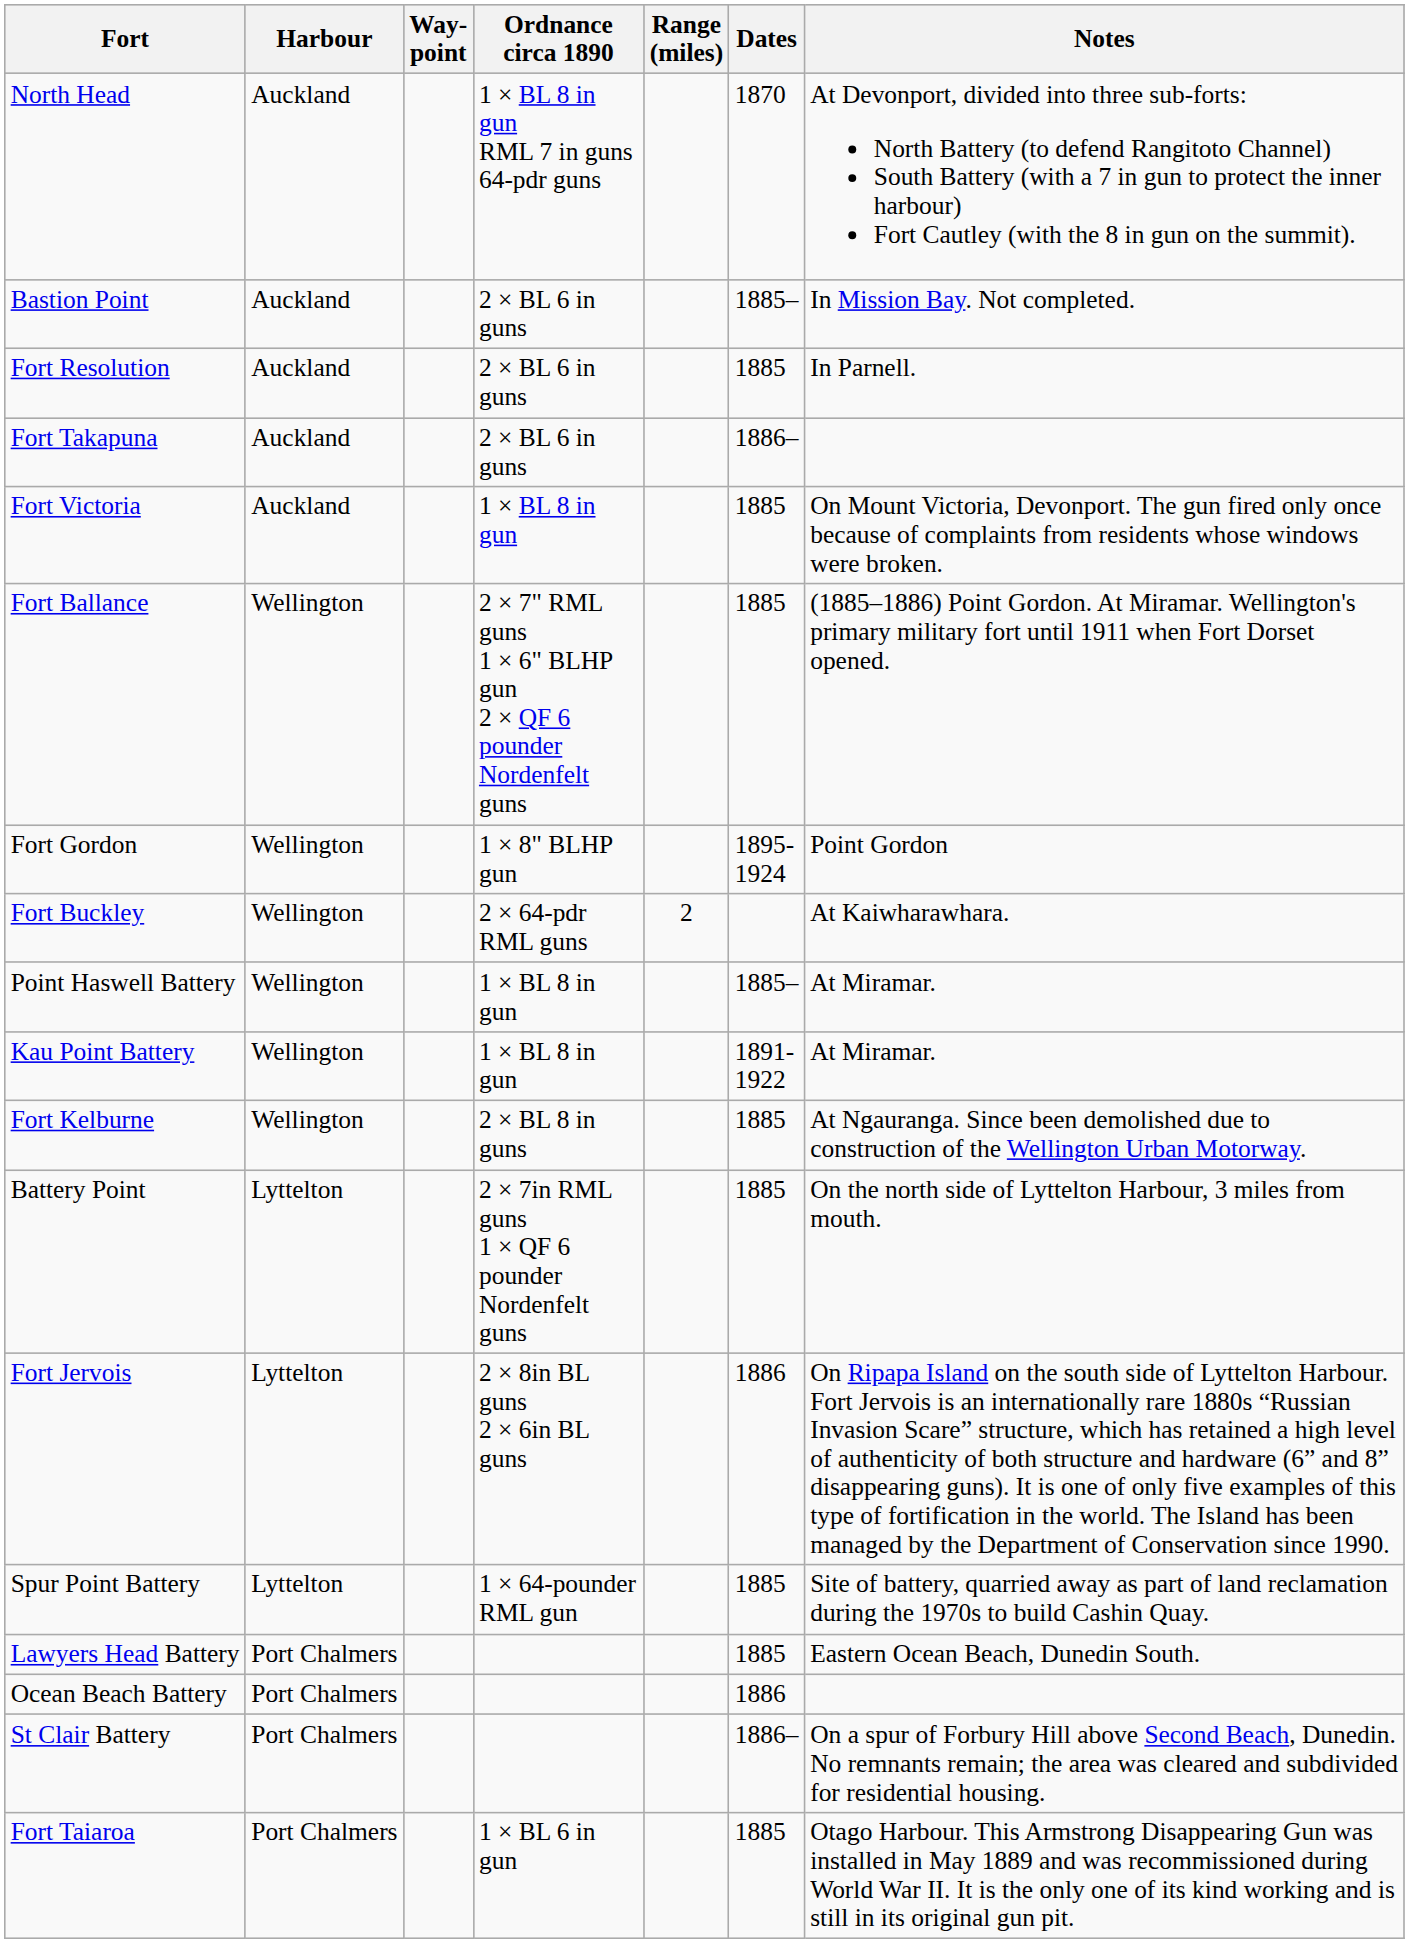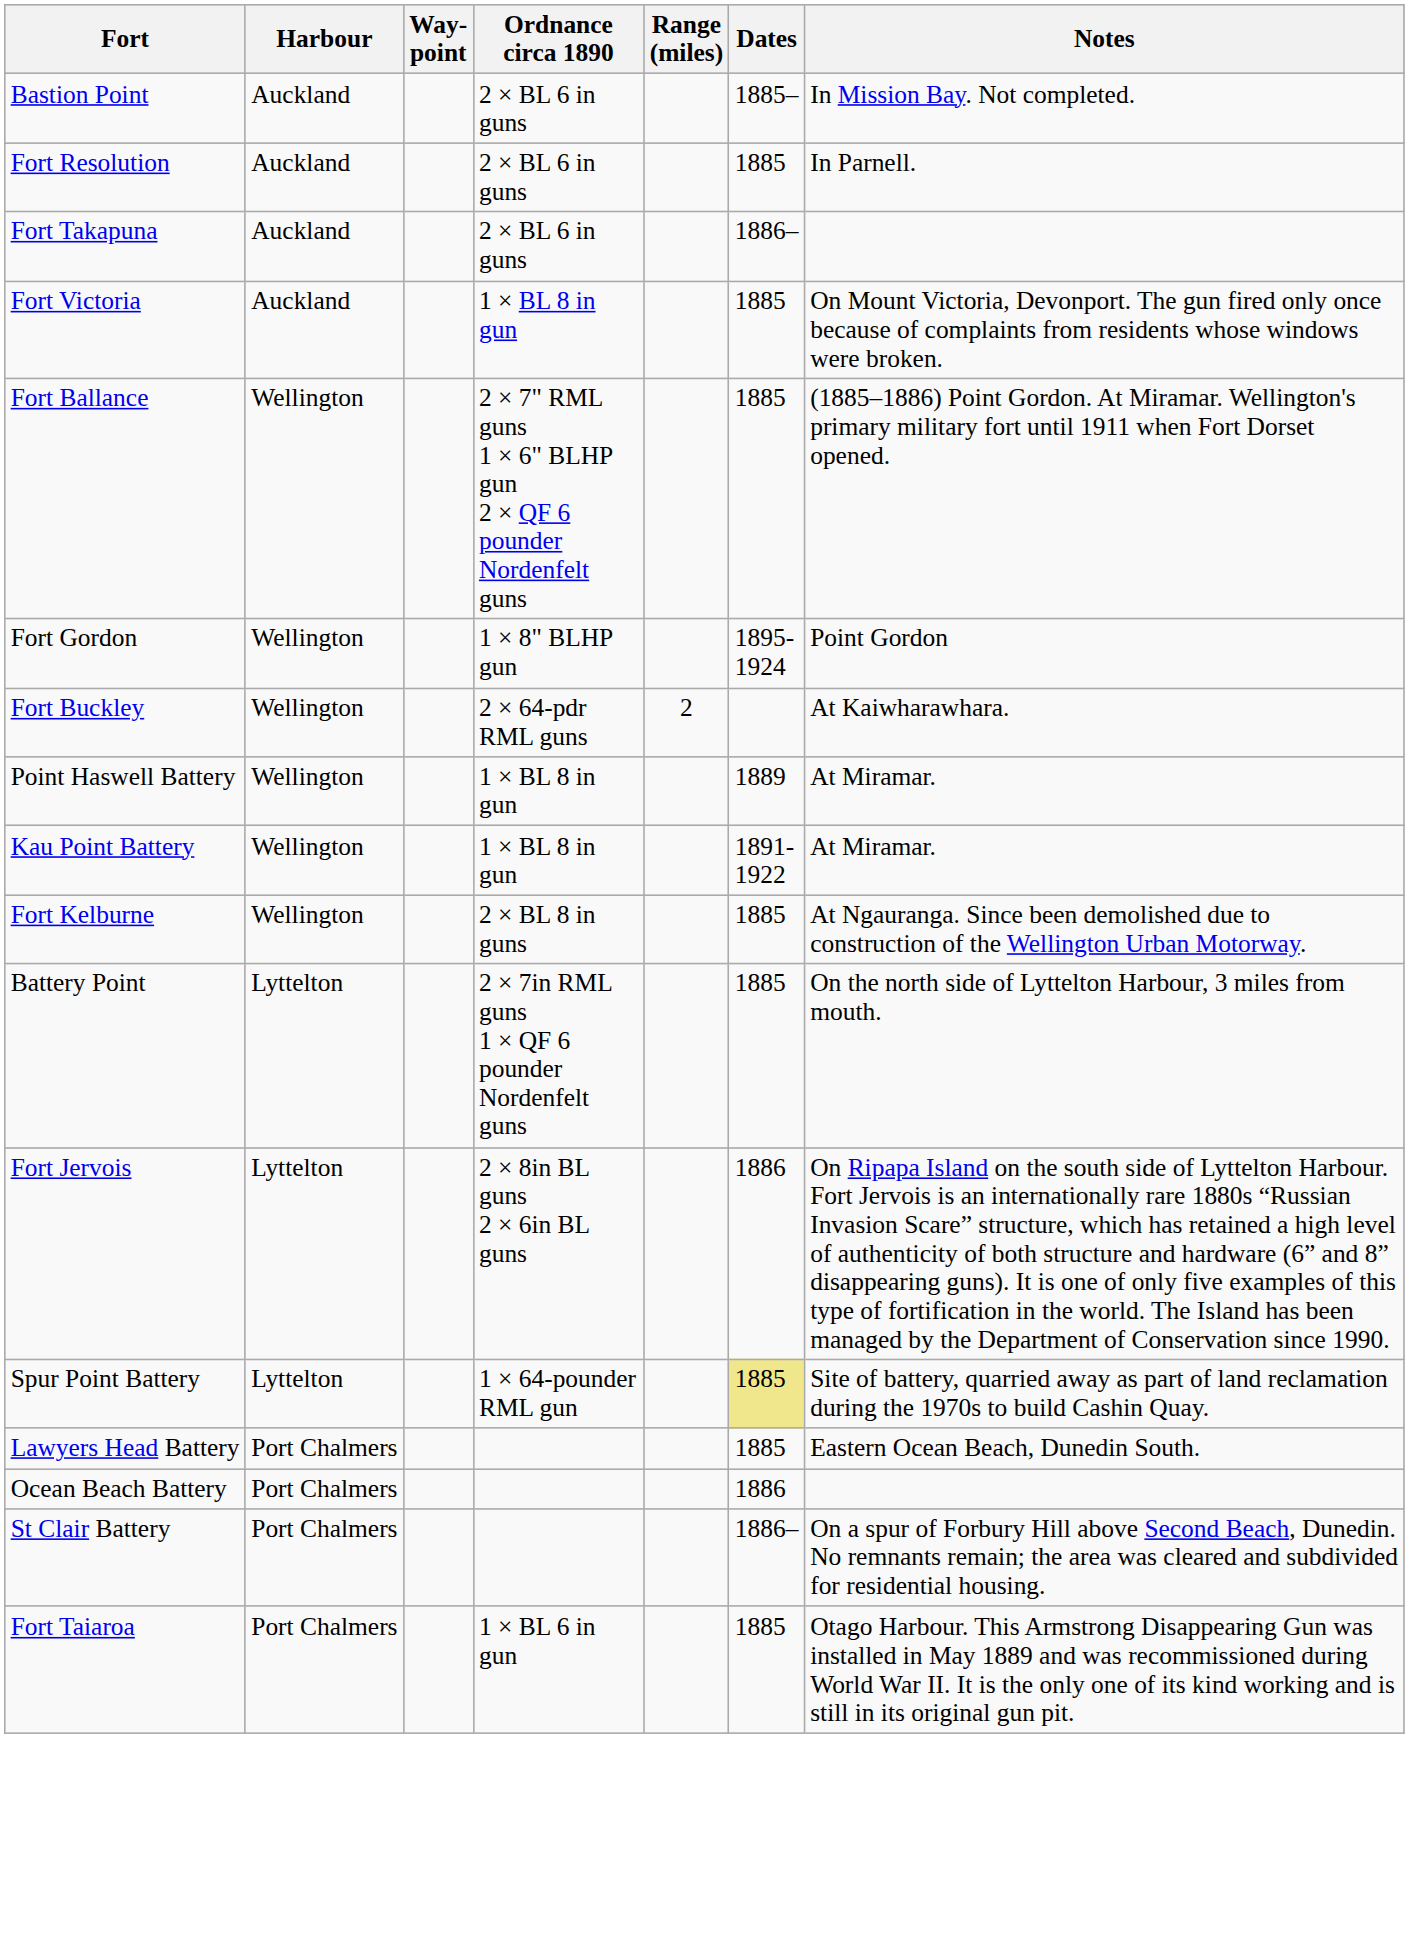- row: North Head | Auckland | 1 × BL 8 in gun RML 7 in guns 64-pdr guns | 1870 | At Devonport, divided into three sub-forts: North Battery (to defend Rangitoto Channel) South Battery (with a 7 in gun to protect the inner harbour) Fort Cautley (with the 8 in gun on the summit).
Point Haswell Battery | Dates: 1885– -> 1889
Spur Point Battery | Dates: no background -> khaki background
